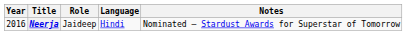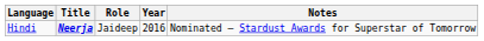columns swapped: Year <-> Language
